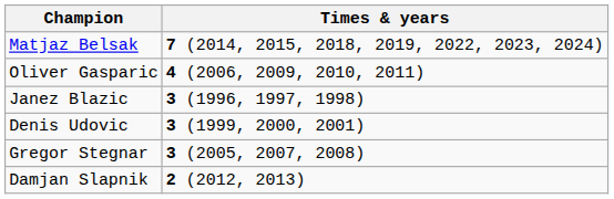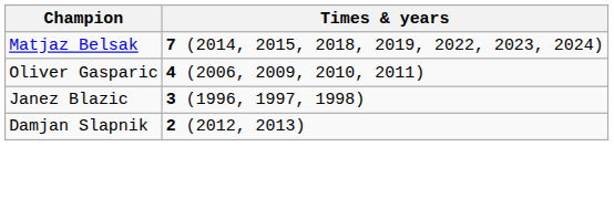- row: Denis Udovic | 3 (1999, 2000, 2001)
- row: Gregor Stegnar | 3 (2005, 2007, 2008)
